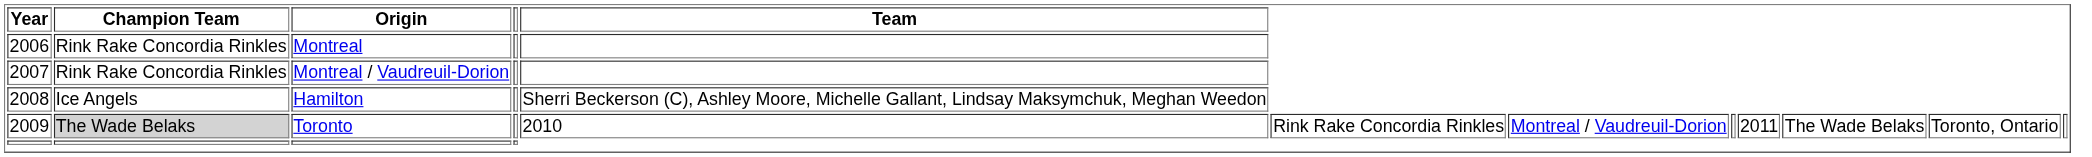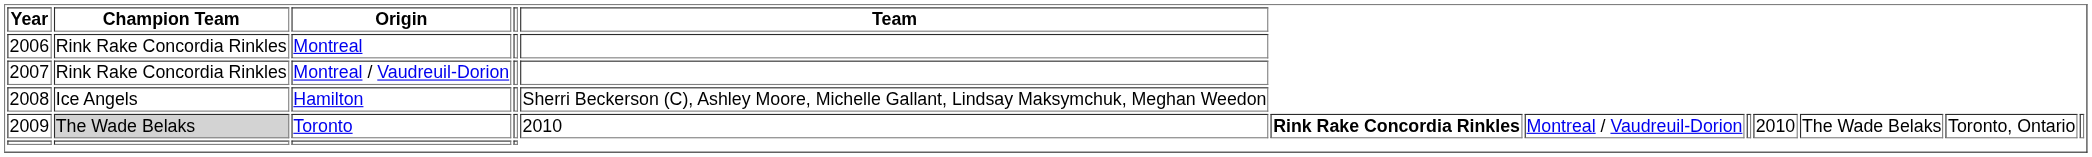Toronto | column 6: normal -> bold
Toronto | column 9: 2011 -> 2010
